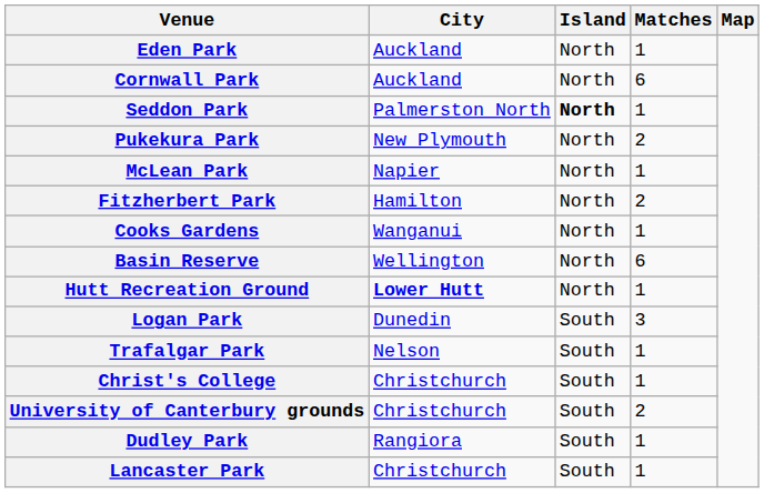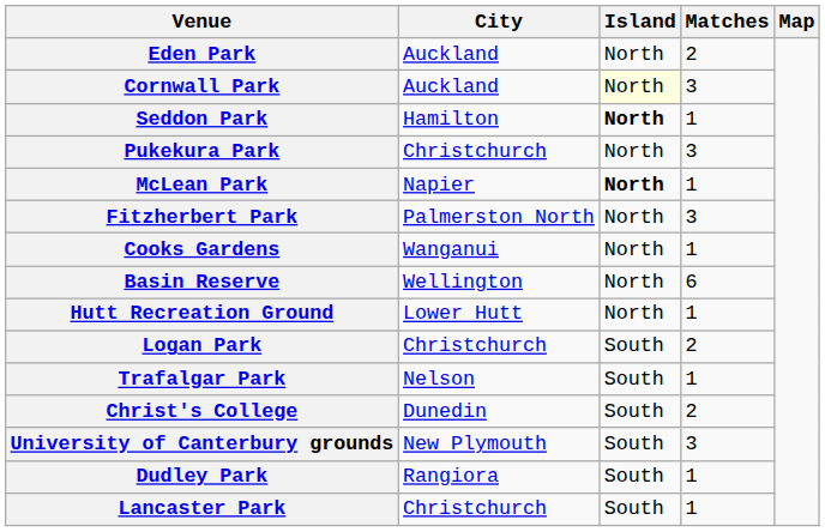Eden Park | Matches: 1 -> 2
Cornwall Park | Island: no background -> lightyellow background
Cornwall Park | Matches: 6 -> 3
Seddon Park | City: Palmerston North -> Hamilton
Pukekura Park | City: New Plymouth -> Christchurch
Pukekura Park | Matches: 2 -> 3
McLean Park | Island: normal -> bold
Fitzherbert Park | City: Hamilton -> Palmerston North
Fitzherbert Park | Matches: 2 -> 3
Hutt Recreation Ground | City: bold -> normal
Logan Park | City: Dunedin -> Christchurch
Logan Park | Matches: 3 -> 2
Christ's College | City: Christchurch -> Dunedin
Christ's College | Matches: 1 -> 2
University of Canterbury grounds | City: Christchurch -> New Plymouth
University of Canterbury grounds | Matches: 2 -> 3
